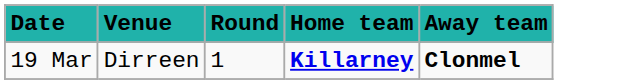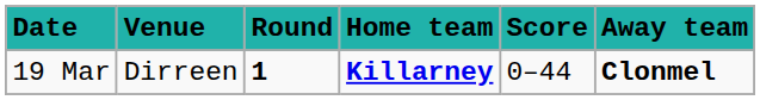+ column: Score | 0–44
19 Mar | Round: normal -> bold
